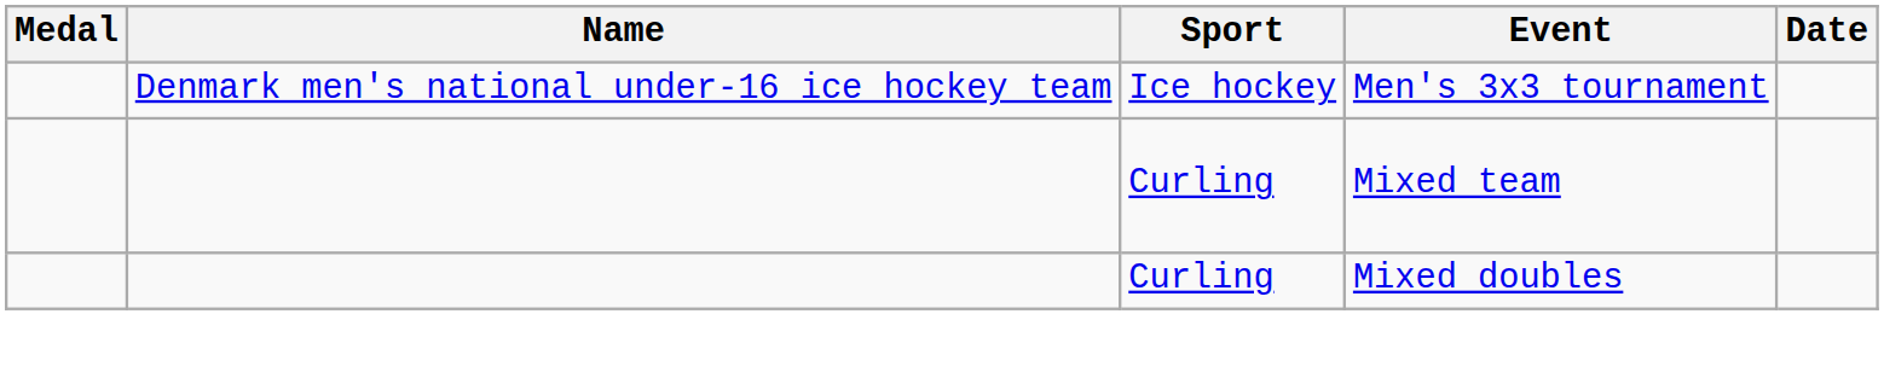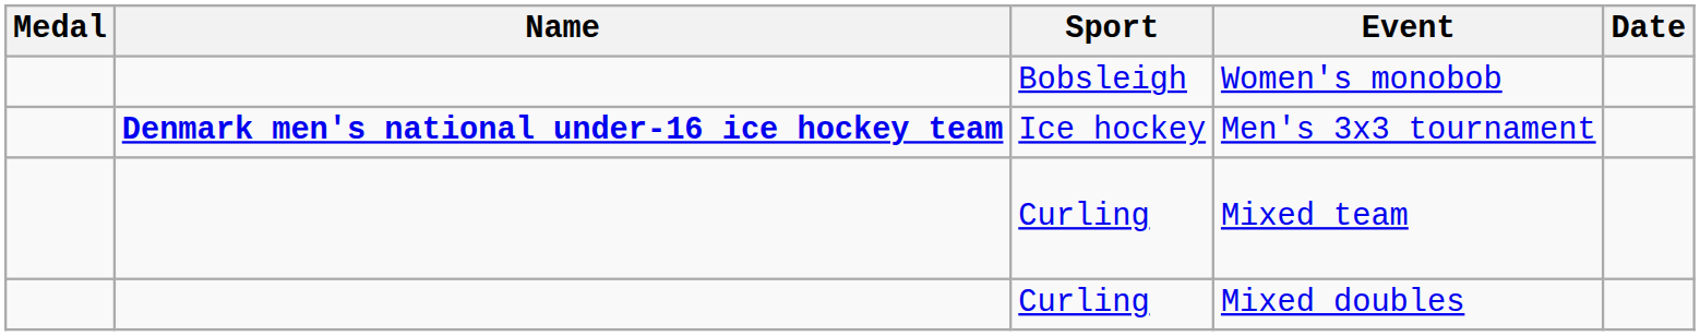+ row: Bobsleigh | Women's monobob
Men's 3x3 tournament | Name: normal -> bold
